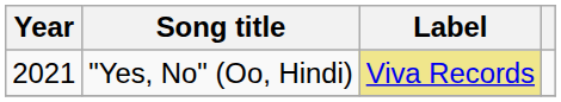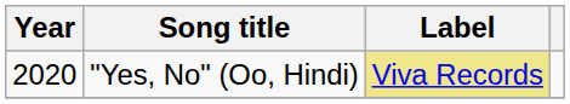"Yes, No" (Oo, Hindi) | Year: 2021 -> 2020
